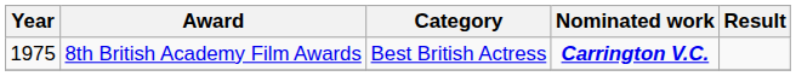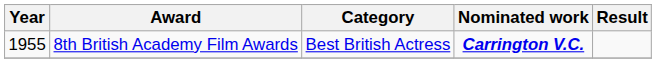8th British Academy Film Awards | Year: 1975 -> 1955
